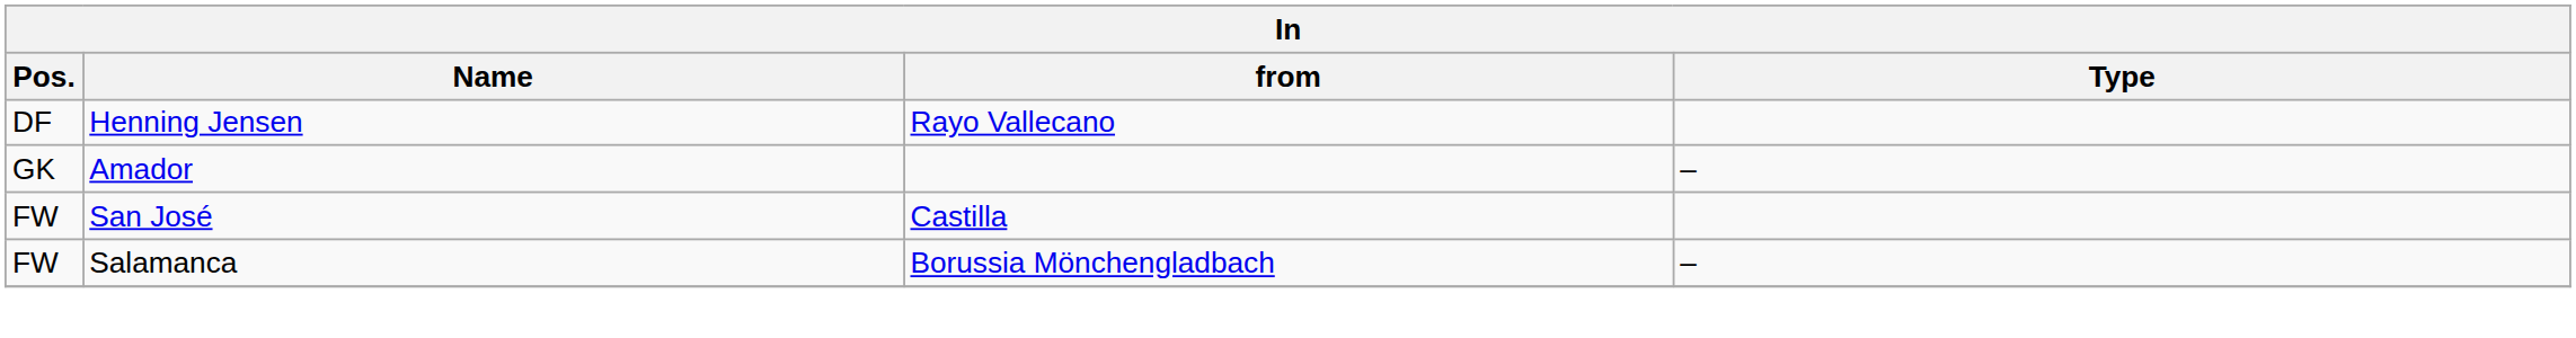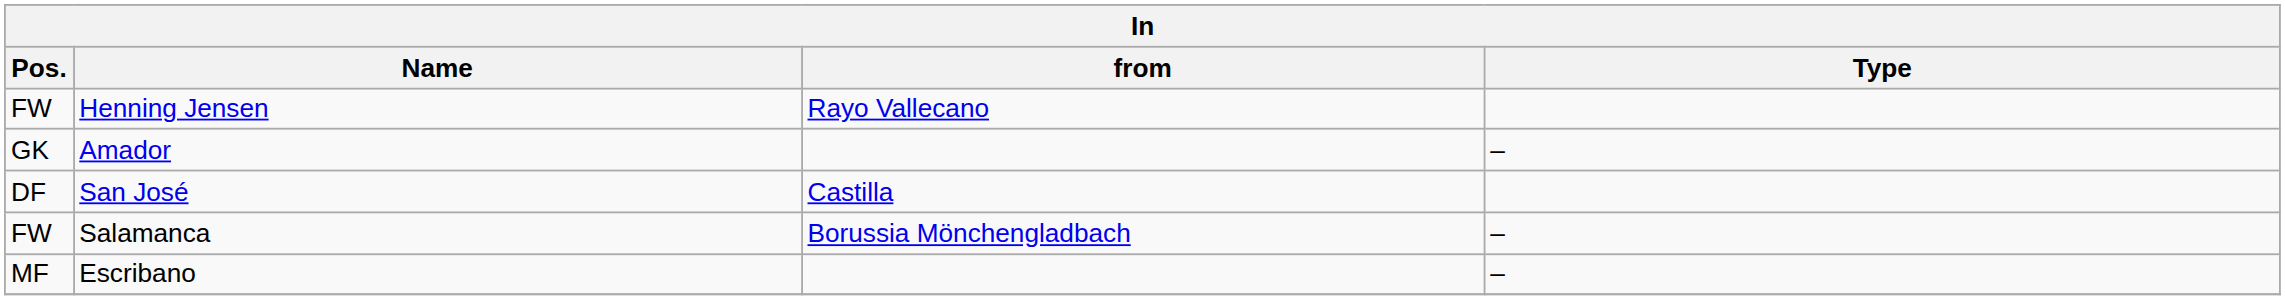Henning Jensen | Pos.: DF -> FW
San José | Pos.: FW -> DF
+ row: MF | Escribano | –
